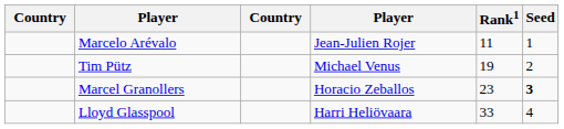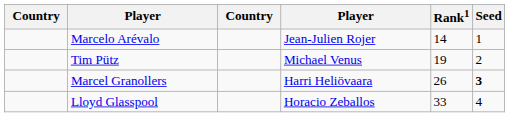Marcelo Arévalo | Rank1: 11 -> 14
Marcel Granollers | column 4: Horacio Zeballos -> Harri Heliövaara
Marcel Granollers | Rank1: 23 -> 26
Lloyd Glasspool | column 4: Harri Heliövaara -> Horacio Zeballos
